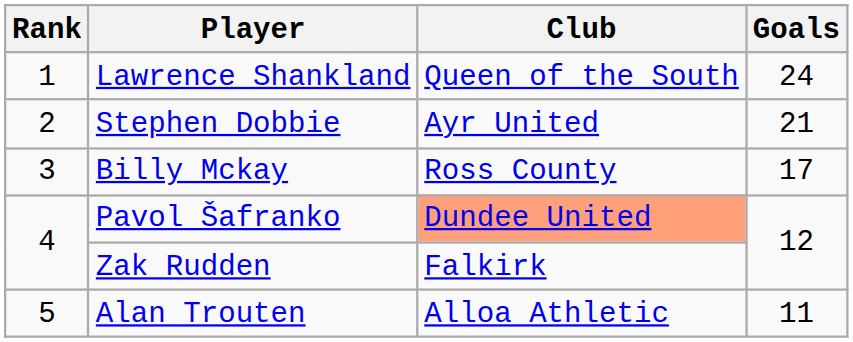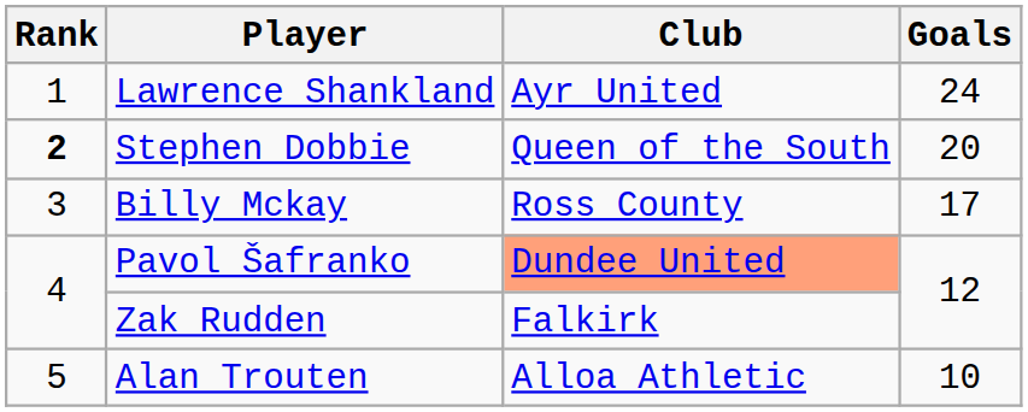Lawrence Shankland | Club: Queen of the South -> Ayr United
Stephen Dobbie | Rank: normal -> bold
Stephen Dobbie | Club: Ayr United -> Queen of the South
Stephen Dobbie | Goals: 21 -> 20
Alan Trouten | Goals: 11 -> 10
